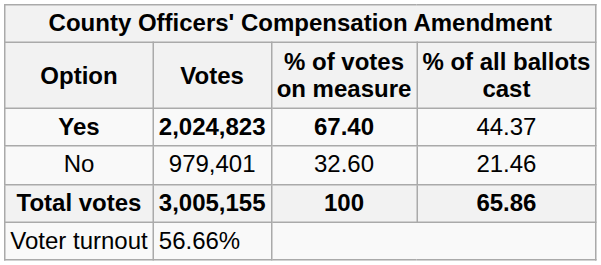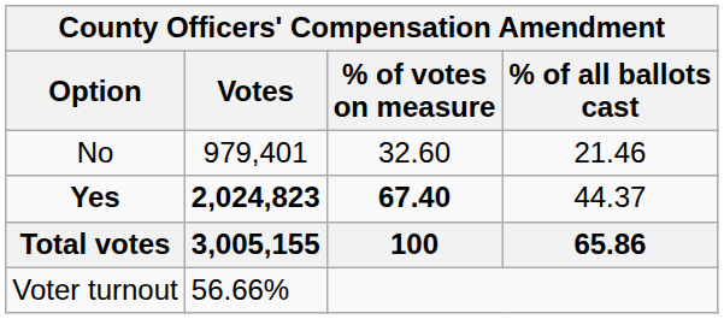rows swapped: Yes <-> No
